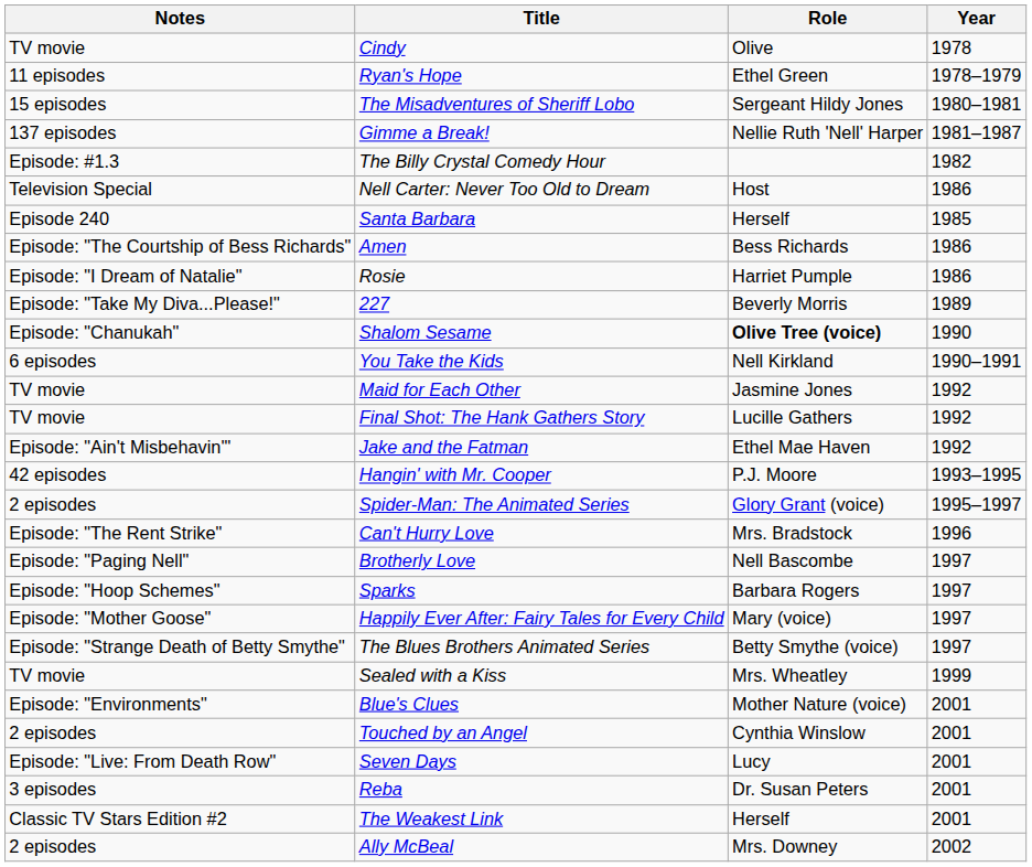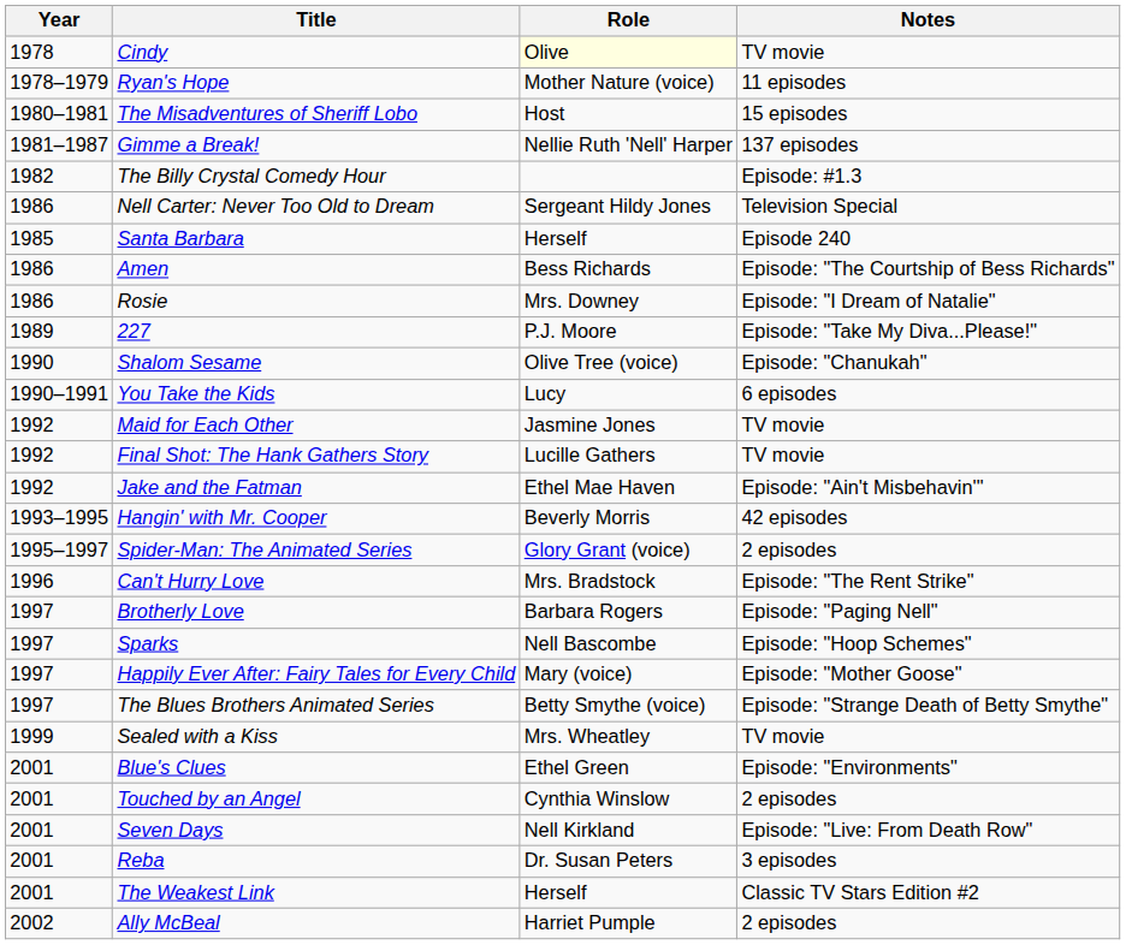columns swapped: Year <-> Notes
Cindy | Role: no background -> lightyellow background
Ryan's Hope | Role: Ethel Green -> Mother Nature (voice)
The Misadventures of Sheriff Lobo | Role: Sergeant Hildy Jones -> Host
Nell Carter: Never Too Old to Dream | Role: Host -> Sergeant Hildy Jones
Rosie | Role: Harriet Pumple -> Mrs. Downey
227 | Role: Beverly Morris -> P.J. Moore
Shalom Sesame | Role: bold -> normal
You Take the Kids | Role: Nell Kirkland -> Lucy
Hangin' with Mr. Cooper | Role: P.J. Moore -> Beverly Morris
Brotherly Love | Role: Nell Bascombe -> Barbara Rogers
Sparks | Role: Barbara Rogers -> Nell Bascombe
Blue's Clues | Role: Mother Nature (voice) -> Ethel Green
Seven Days | Role: Lucy -> Nell Kirkland
Ally McBeal | Role: Mrs. Downey -> Harriet Pumple
